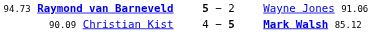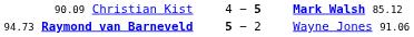rows swapped: 94.73 Raymond van Barneveld <-> 90.09 Christian Kist
